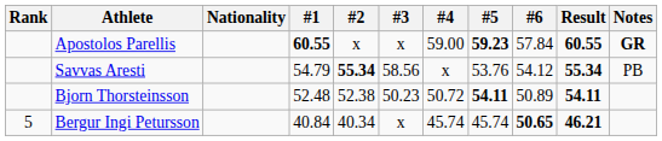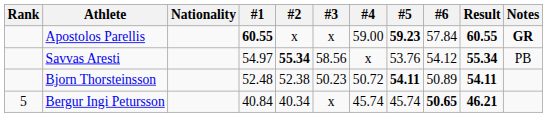Savvas Aresti | #1: 54.79 -> 54.97
